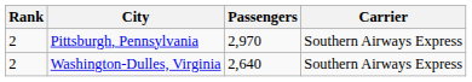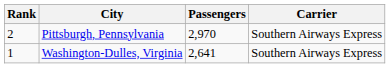Washington-Dulles, Virginia | Rank: 2 -> 1
Washington-Dulles, Virginia | Passengers: 2,640 -> 2,641
